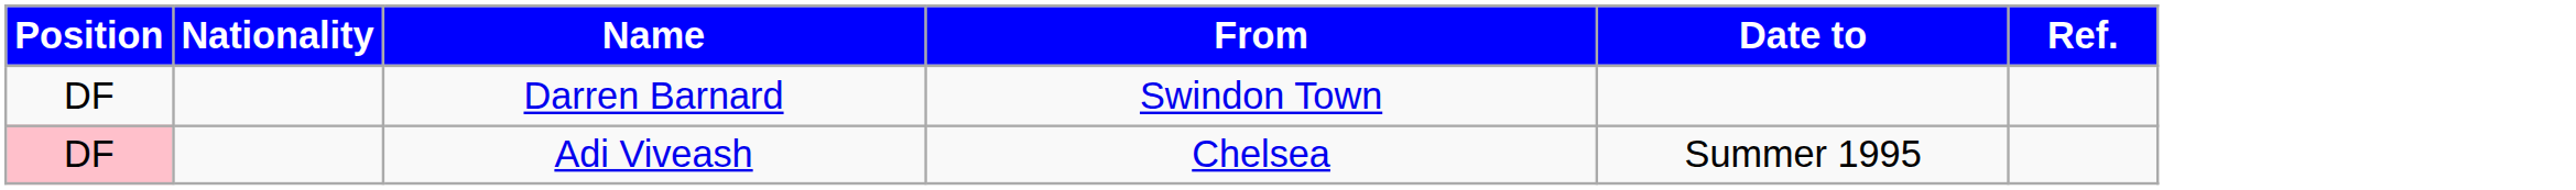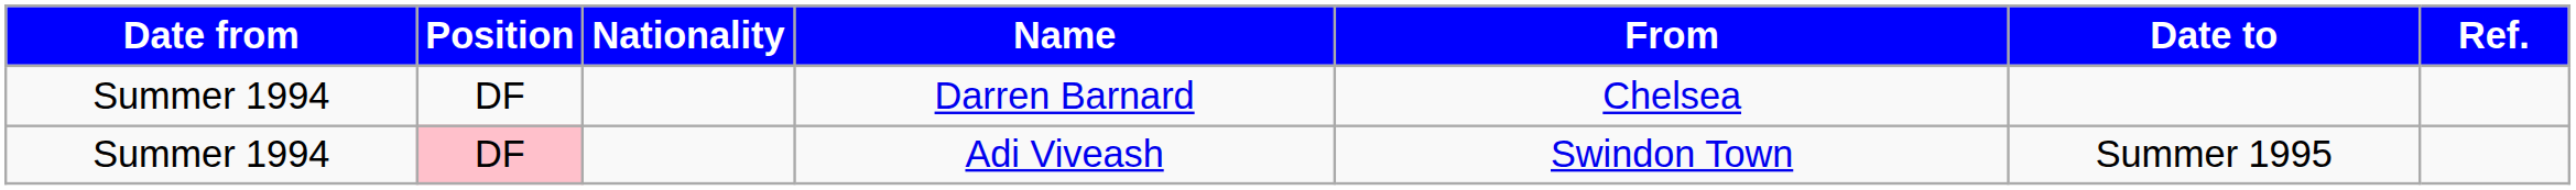+ column: Date from | Summer 1994 | Summer 1994
Darren Barnard | From: Swindon Town -> Chelsea
Adi Viveash | From: Chelsea -> Swindon Town
